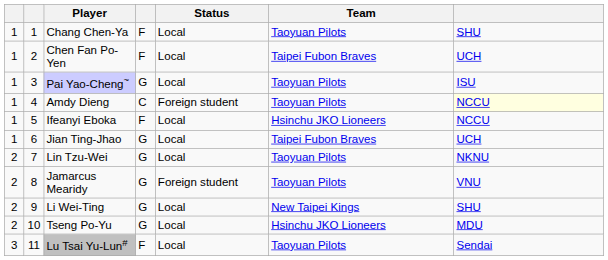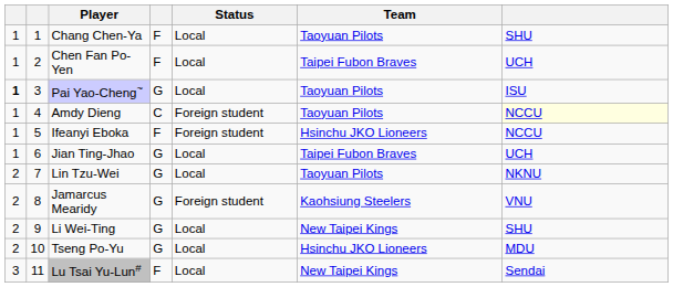Pai Yao-Cheng~ | column 1: normal -> bold
Ifeanyi Eboka | Status: Local -> Foreign student
Jamarcus Mearidy | Team: Taoyuan Pilots -> Kaohsiung Steelers
Lu Tsai Yu-Lun# | Team: Taoyuan Pilots -> New Taipei Kings
